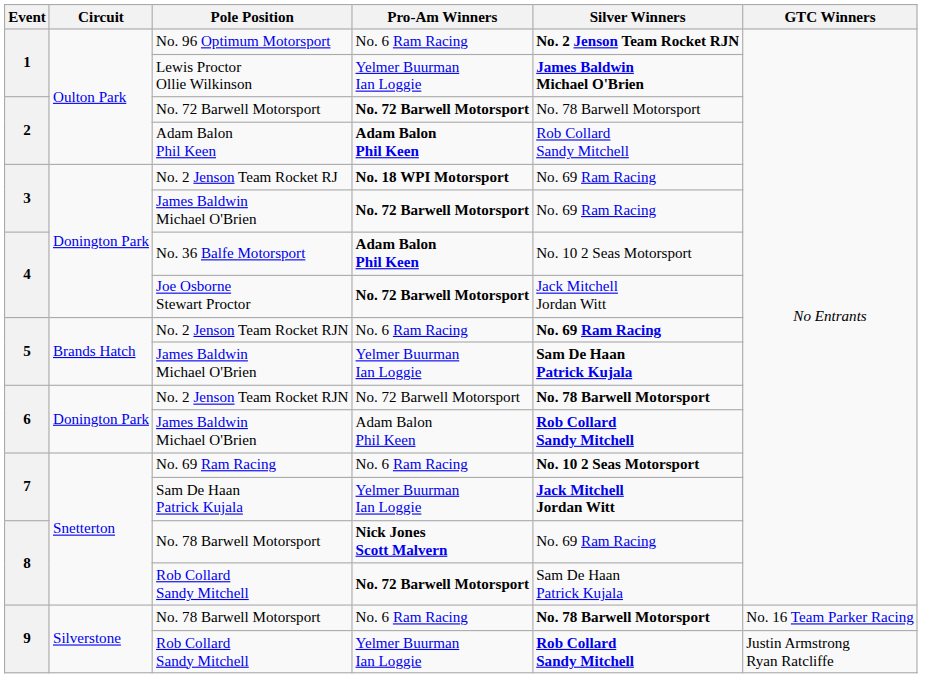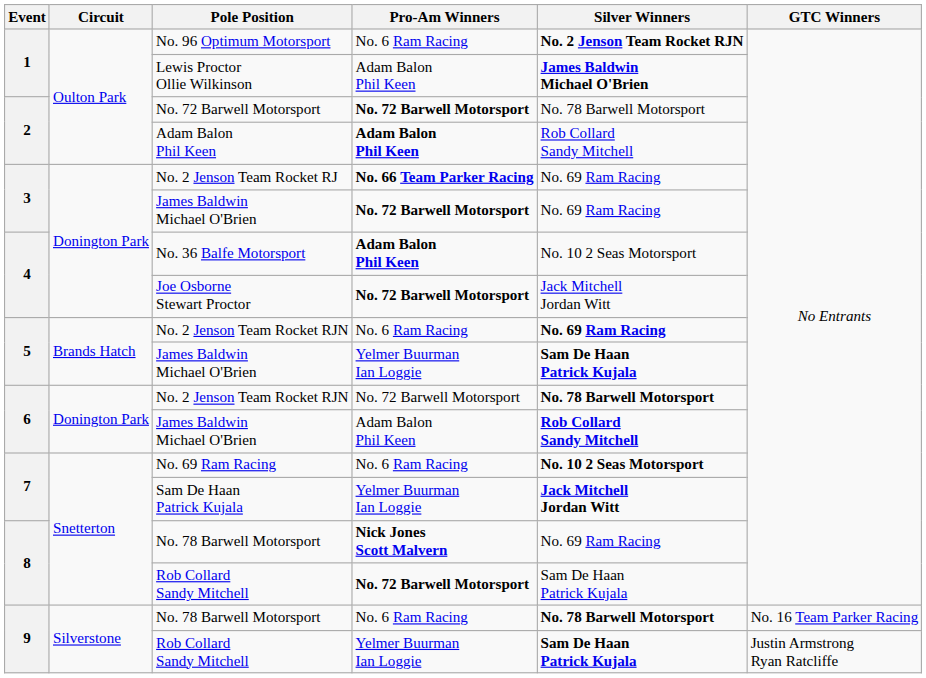Lewis Proctor Ollie Wilkinson | Pro-Am Winners: Yelmer Buurman Ian Loggie -> Adam Balon Phil Keen
No. 2 Jenson Team Rocket RJ | Pro-Am Winners: No. 18 WPI Motorsport -> No. 66 Team Parker Racing
9 / Rob Collard Sandy Mitchell | Silver Winners: Rob Collard Sandy Mitchell -> Sam De Haan Patrick Kujala
